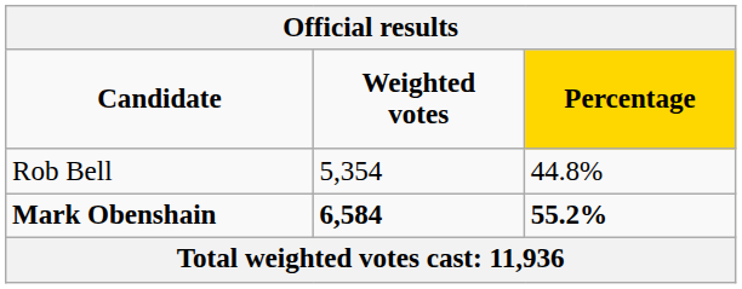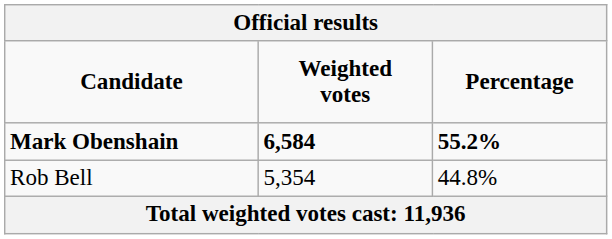Candidate | column 3: gold background -> no background
rows swapped: Mark Obenshain <-> Rob Bell
